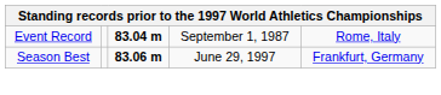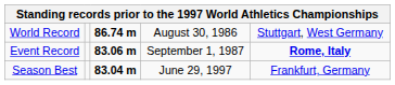+ row: World Record | 86.74 m | August 30, 1986 | Stuttgart, West Germany
Event Record | column 3: 83.04 m -> 83.06 m
Event Record | column 5: normal -> bold
Season Best | column 3: 83.06 m -> 83.04 m
